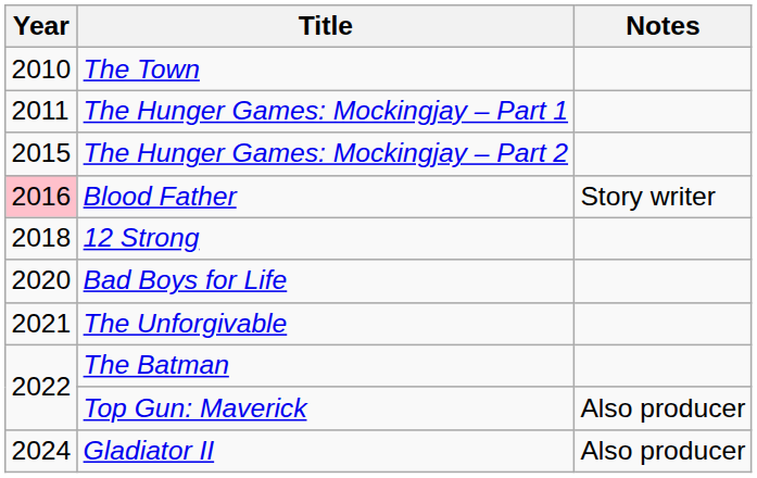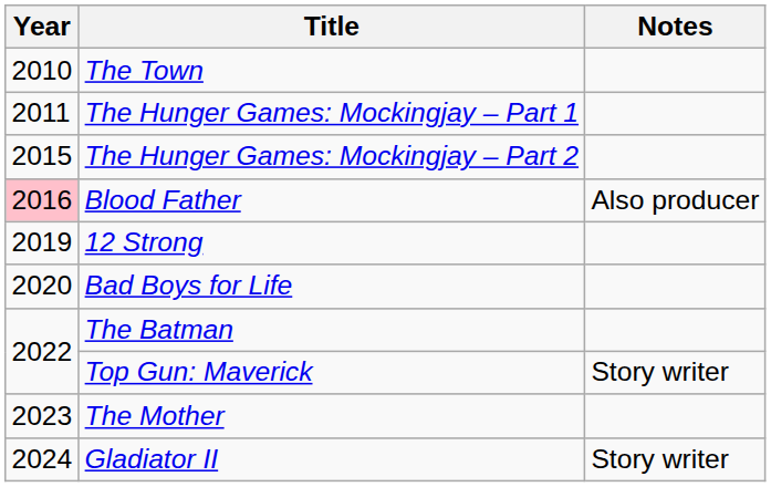Blood Father | Notes: Story writer -> Also producer
12 Strong | Year: 2018 -> 2019
- row: 2021 | The Unforgivable
Top Gun: Maverick | Notes: Also producer -> Story writer
+ row: 2023 | The Mother
Gladiator II | Notes: Also producer -> Story writer
